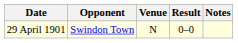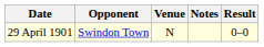columns swapped: Result <-> Notes
